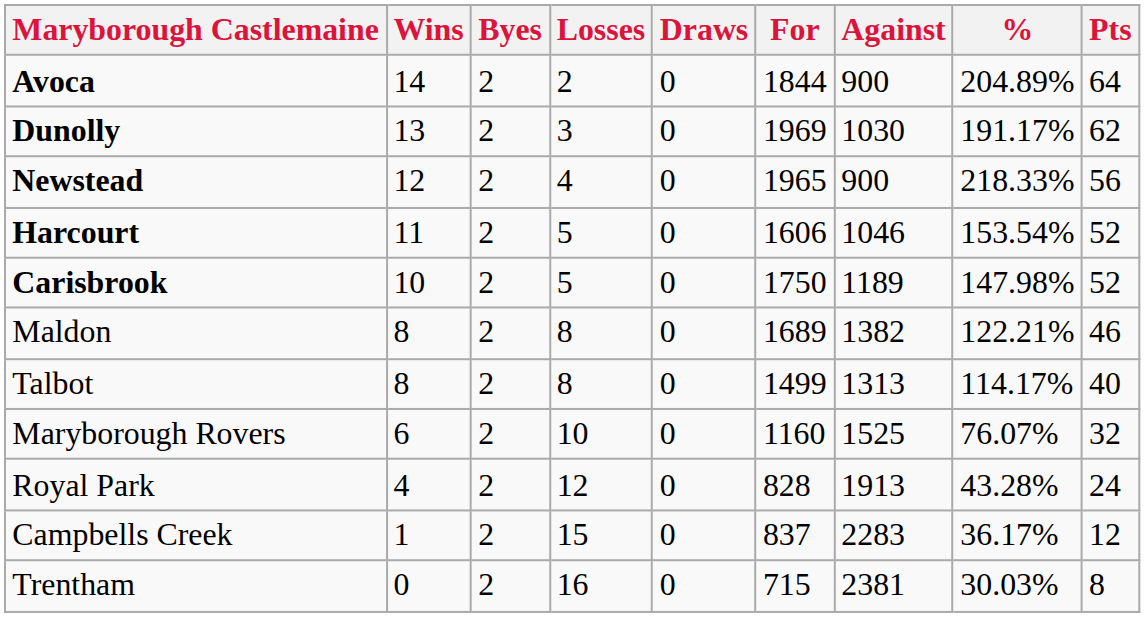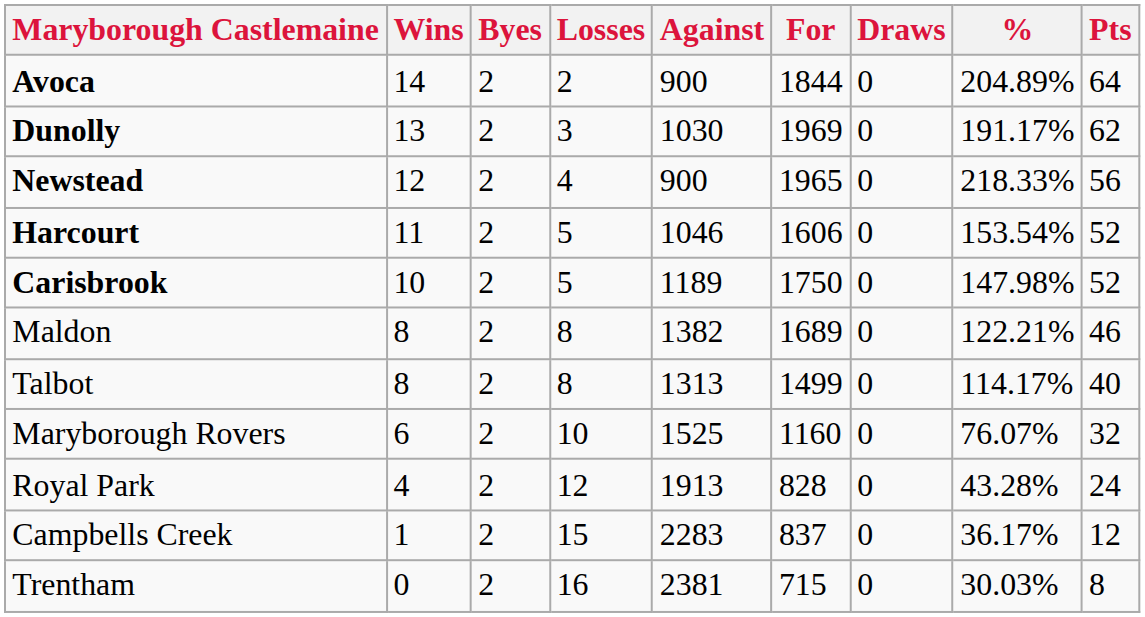columns swapped: Draws <-> Against
